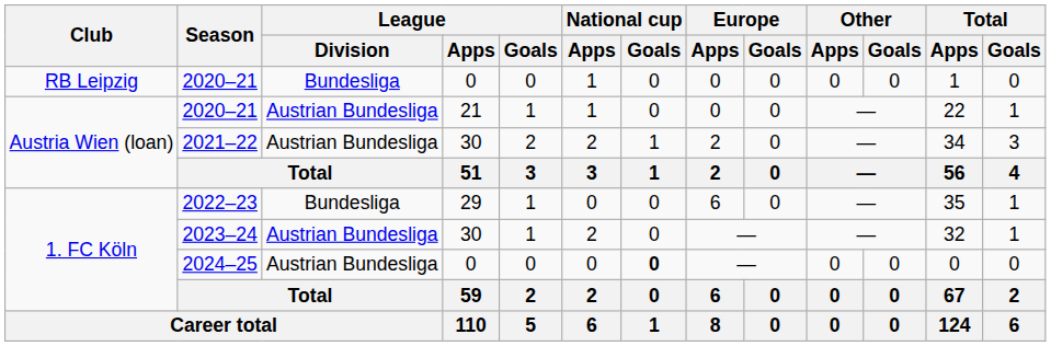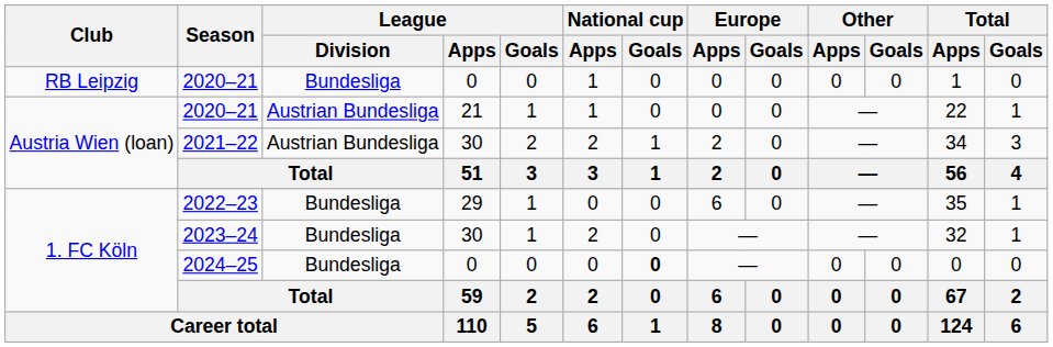2023–24 | League / Division: Austrian Bundesliga -> Bundesliga
2024–25 | League / Division: Austrian Bundesliga -> Bundesliga
